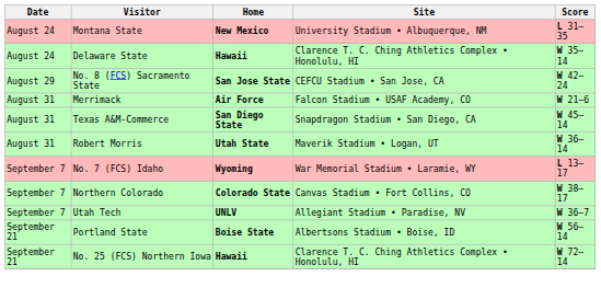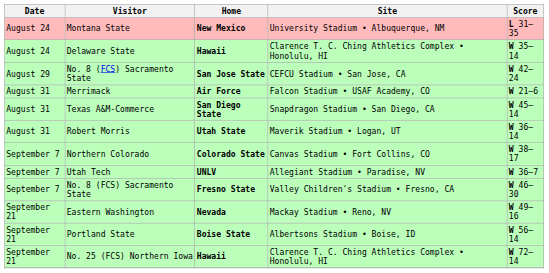- row: September 7 | No. 7 (FCS) Idaho | Wyoming | War Memorial Stadium • Laramie, WY | L 13–17
+ row: September 7 | No. 8 (FCS) Sacramento State | Fresno State | Valley Children's Stadium • Fresno, CA | W 46–30
+ row: September 21 | Eastern Washington | Nevada | Mackay Stadium • Reno, NV | W 49–16
